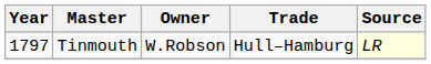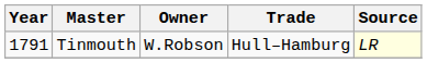Tinmouth | Year: 1797 -> 1791
